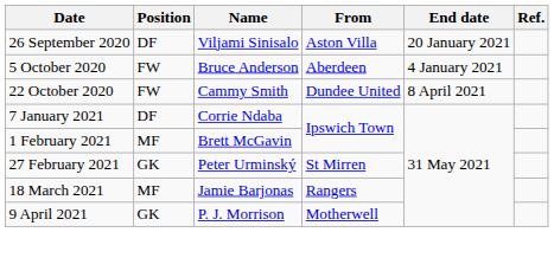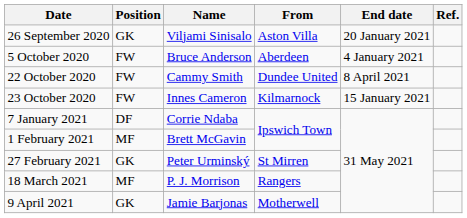26 September 2020 | Position: DF -> GK
+ row: 23 October 2020 | FW | Innes Cameron | Kilmarnock | 15 January 2021
18 March 2021 | Name: Jamie Barjonas -> P. J. Morrison
9 April 2021 | Name: P. J. Morrison -> Jamie Barjonas
